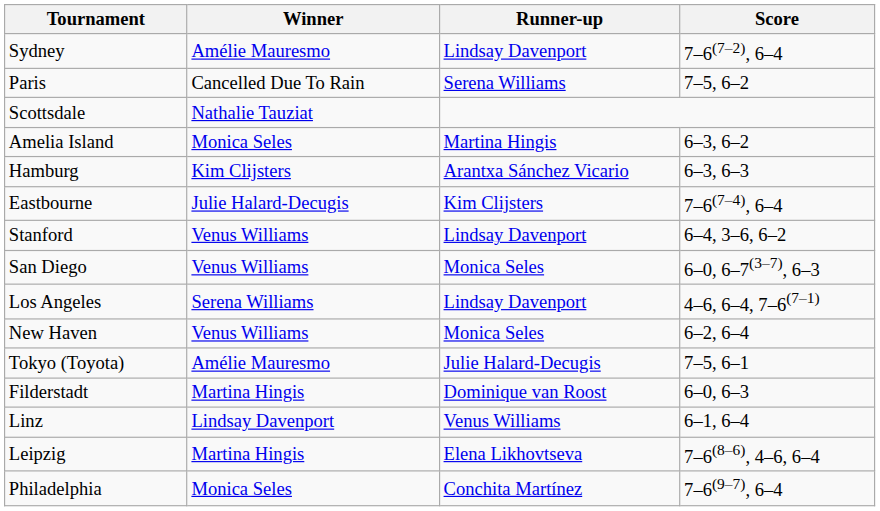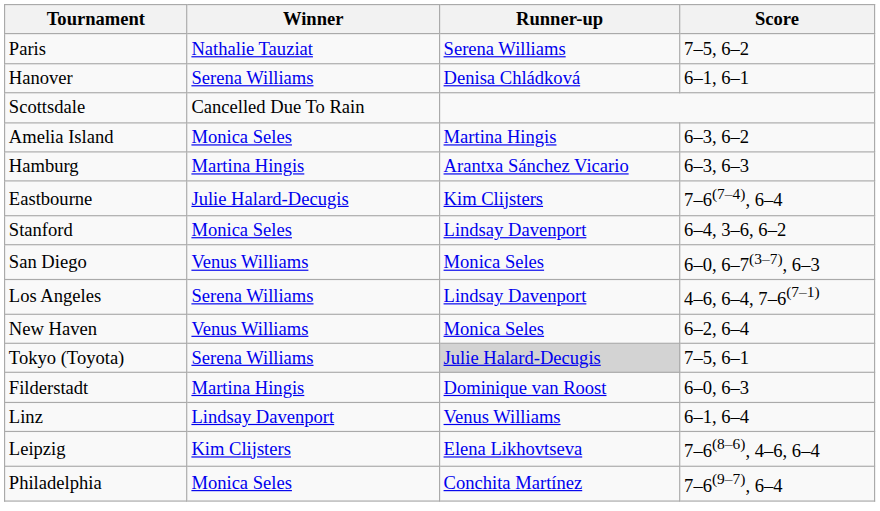- row: Sydney | Amélie Mauresmo | Lindsay Davenport | 7–6(7–2), 6–4
Paris | Winner: Cancelled Due To Rain -> Nathalie Tauziat
+ row: Hanover | Serena Williams | Denisa Chládková | 6–1, 6–1
Scottsdale | Winner: Nathalie Tauziat -> Cancelled Due To Rain
Hamburg | Winner: Kim Clijsters -> Martina Hingis
Stanford | Winner: Venus Williams -> Monica Seles
Tokyo (Toyota) | Winner: Amélie Mauresmo -> Serena Williams
Tokyo (Toyota) | Runner-up: no background -> lightgrey background
Leipzig | Winner: Martina Hingis -> Kim Clijsters
